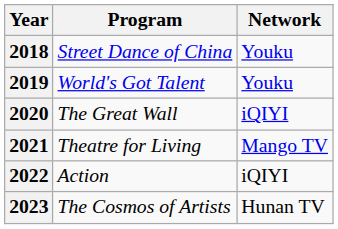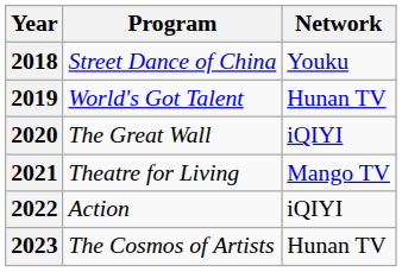2019 | Network: Youku -> Hunan TV
